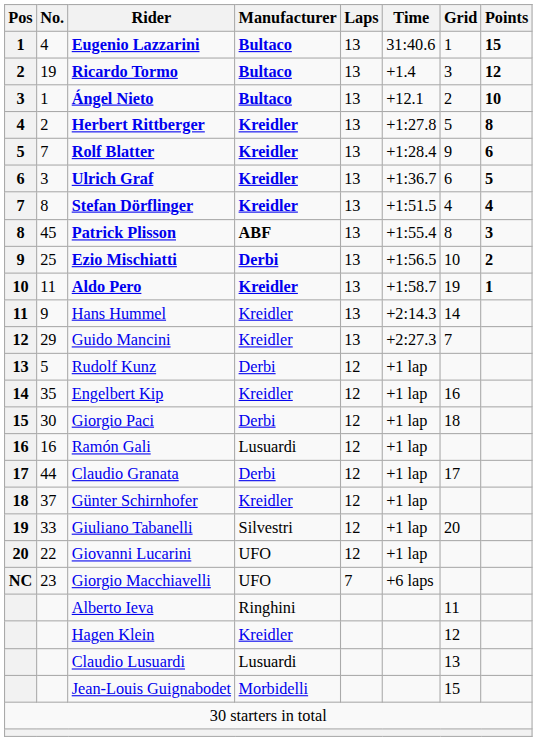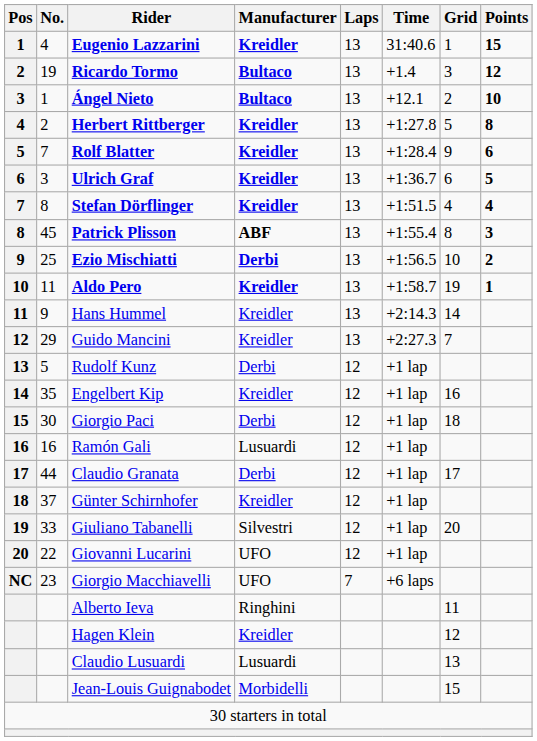Eugenio Lazzarini | Manufacturer: Bultaco -> Kreidler
